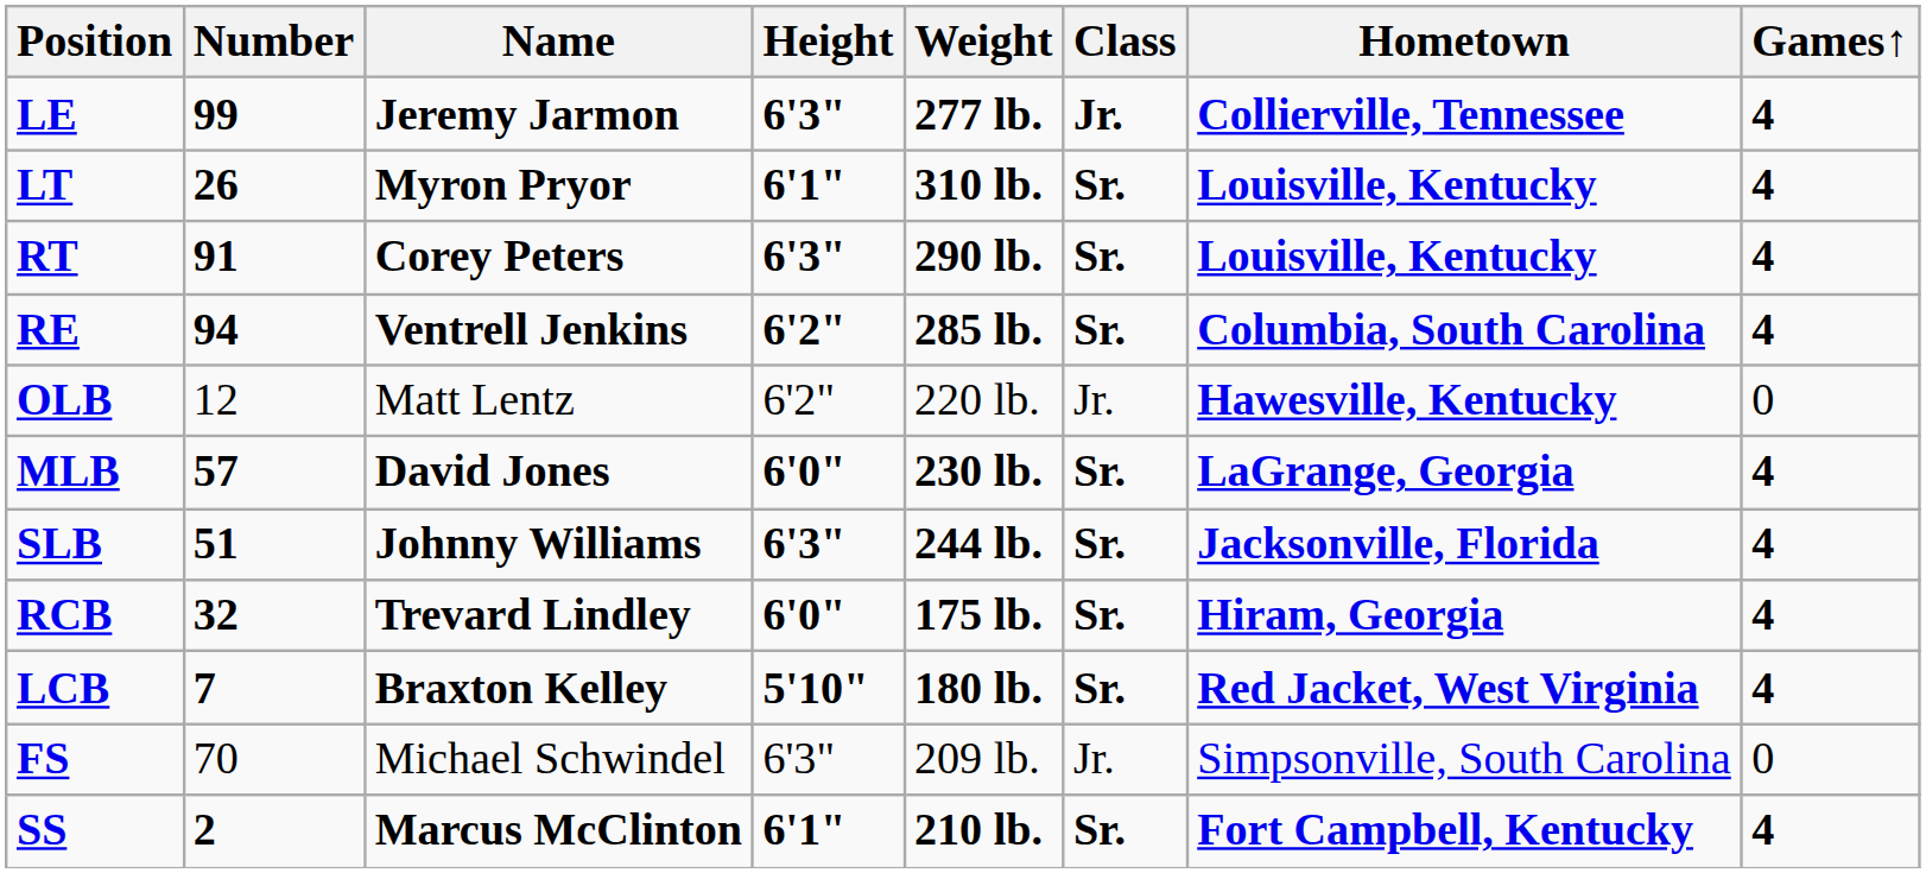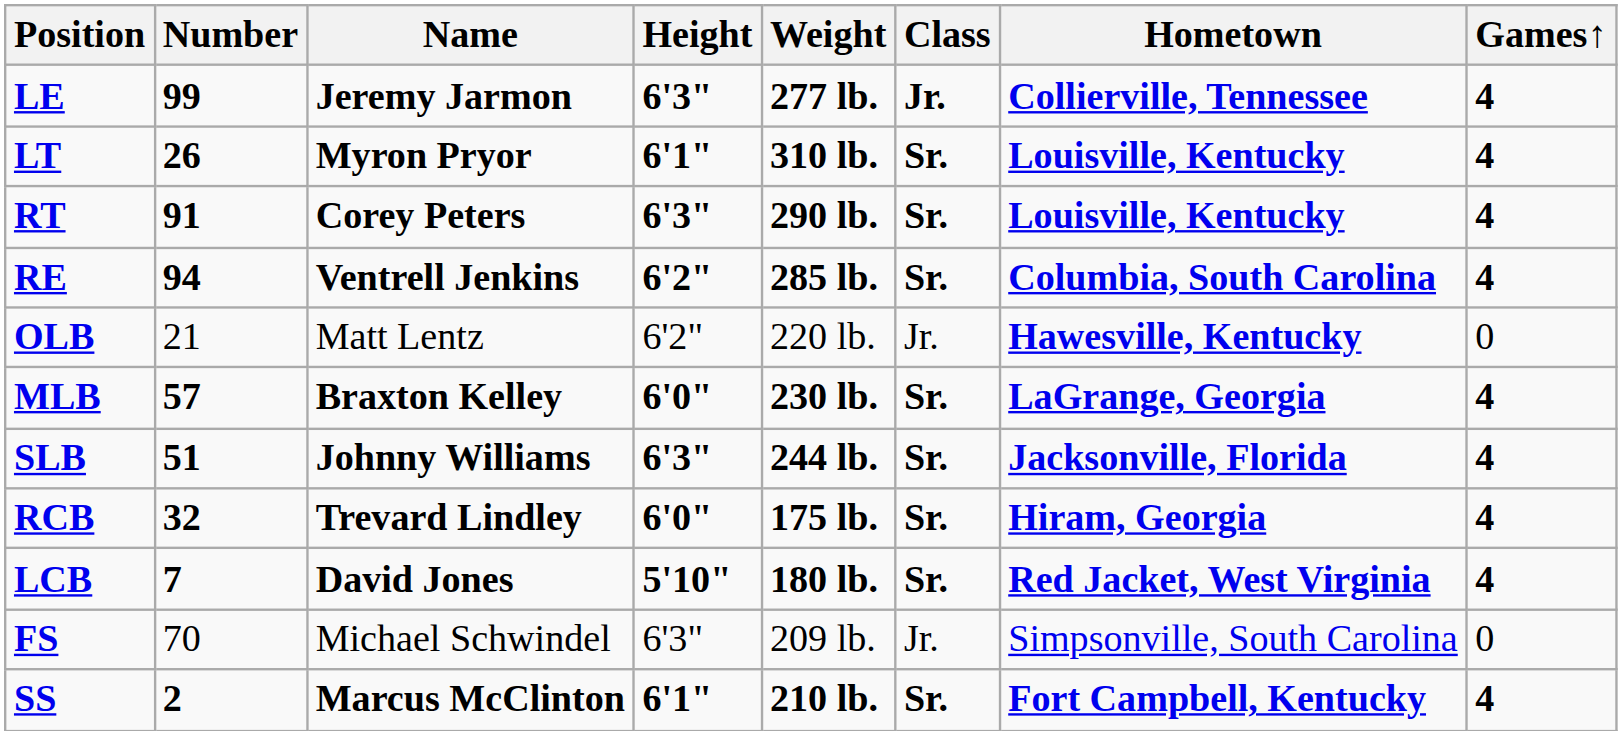OLB | Number: 12 -> 21
MLB | Name: David Jones -> Braxton Kelley
LCB | Name: Braxton Kelley -> David Jones
